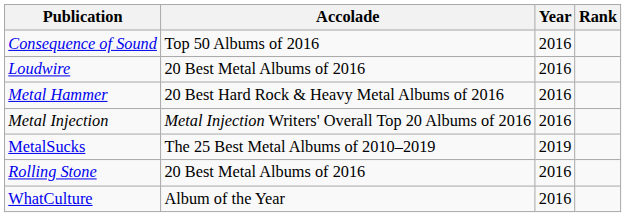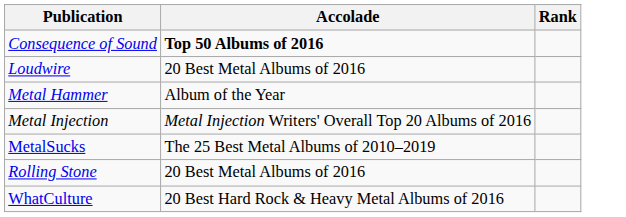- column: Year | 2016 | 2016 | 2016 | 2016 | 2019 | 2016 | 2016
Consequence of Sound | Accolade: normal -> bold
Metal Hammer | Accolade: 20 Best Hard Rock & Heavy Metal Albums of 2016 -> Album of the Year
WhatCulture | Accolade: Album of the Year -> 20 Best Hard Rock & Heavy Metal Albums of 2016
